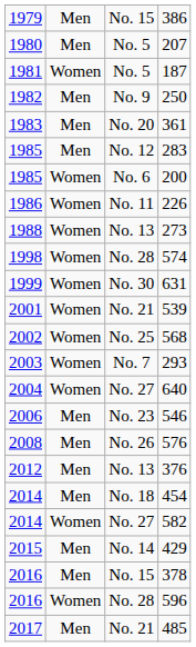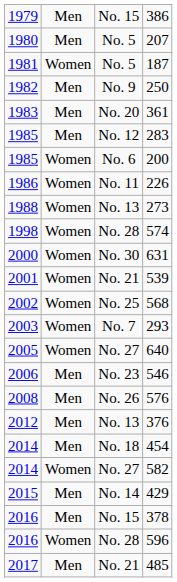631 | column 1: 1999 -> 2000
640 | column 1: 2004 -> 2005
